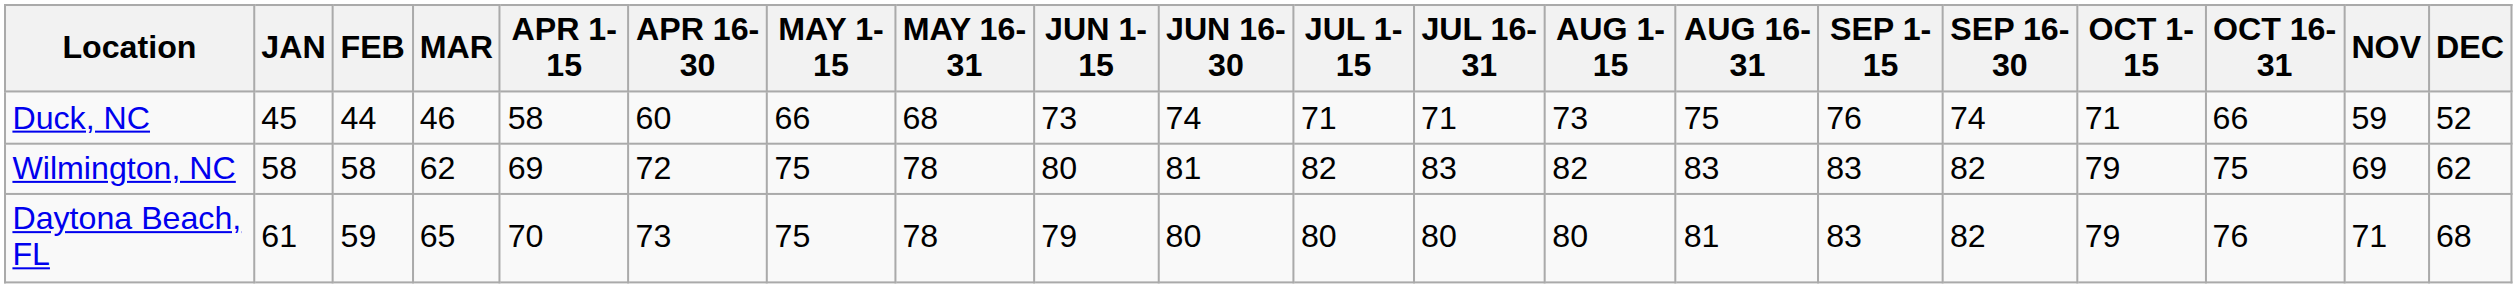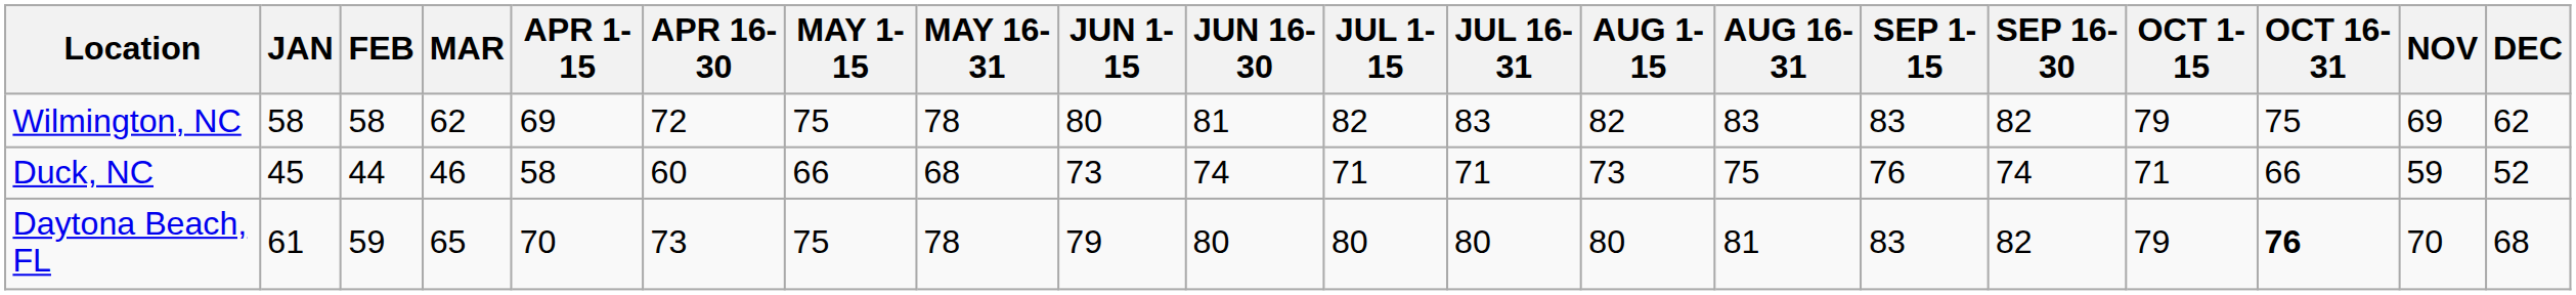rows swapped: Duck, NC <-> Wilmington, NC
Daytona Beach, FL | OCT 16-31: normal -> bold
Daytona Beach, FL | NOV: 71 -> 70
